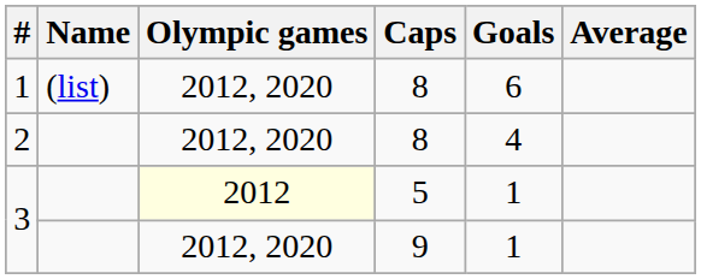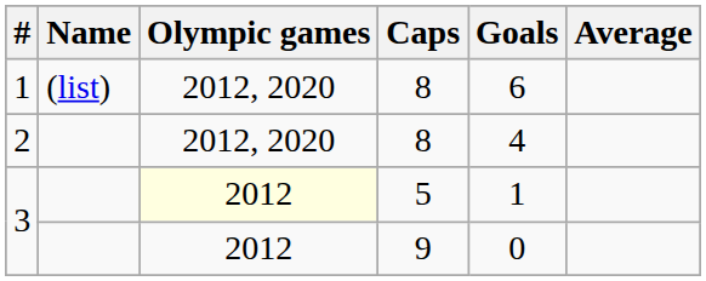3 / 9 | Olympic games: 2012, 2020 -> 2012
3 / 9 | Goals: 1 -> 0
